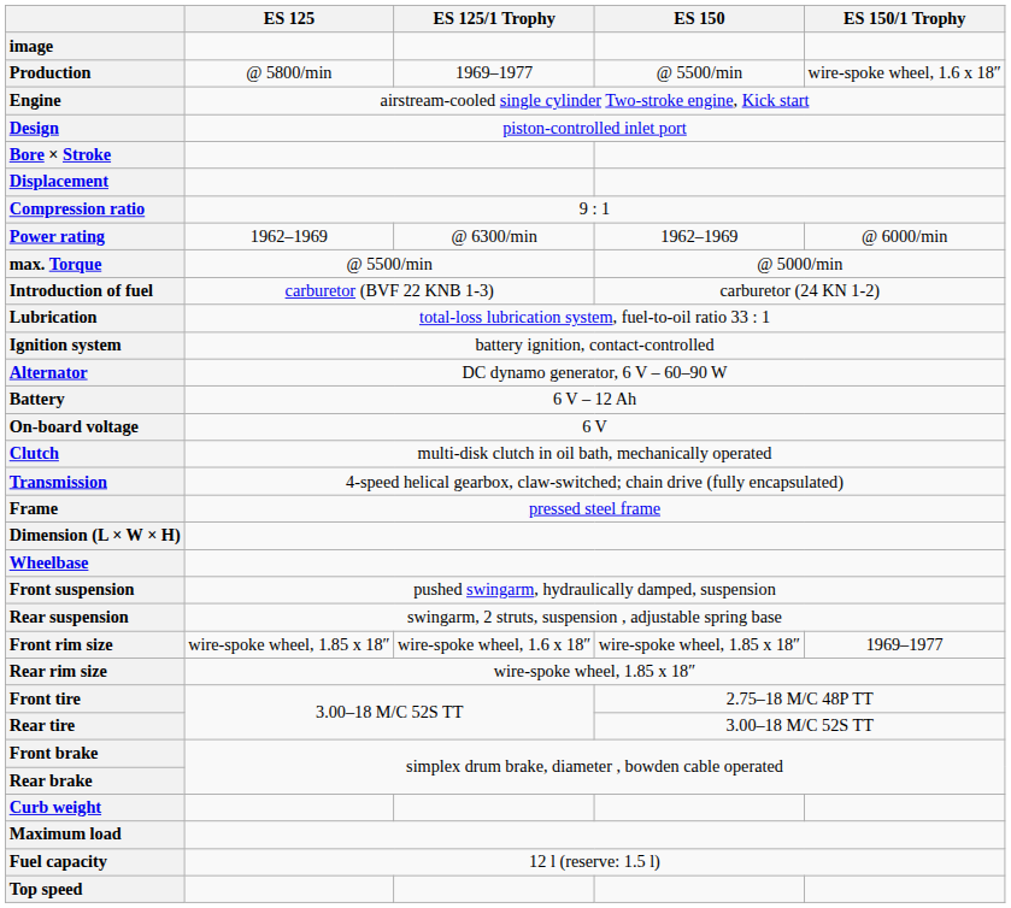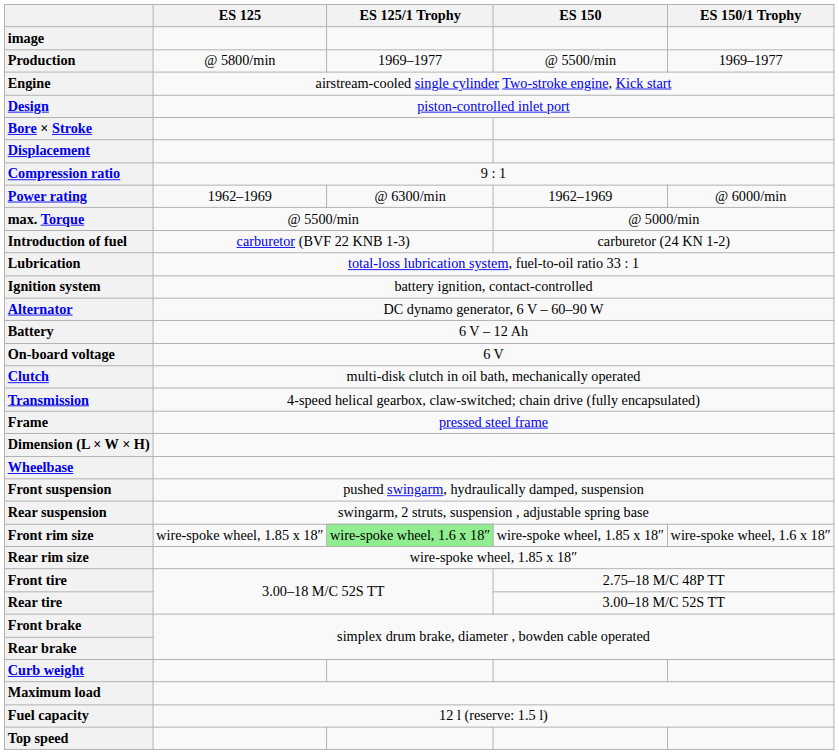Production | ES 150/1 Trophy: wire-spoke wheel, 1.6 x 18″ -> 1969–1977
Front rim size | ES 125/1 Trophy: no background -> lightgreen background
Front rim size | ES 150/1 Trophy: 1969–1977 -> wire-spoke wheel, 1.6 x 18″
